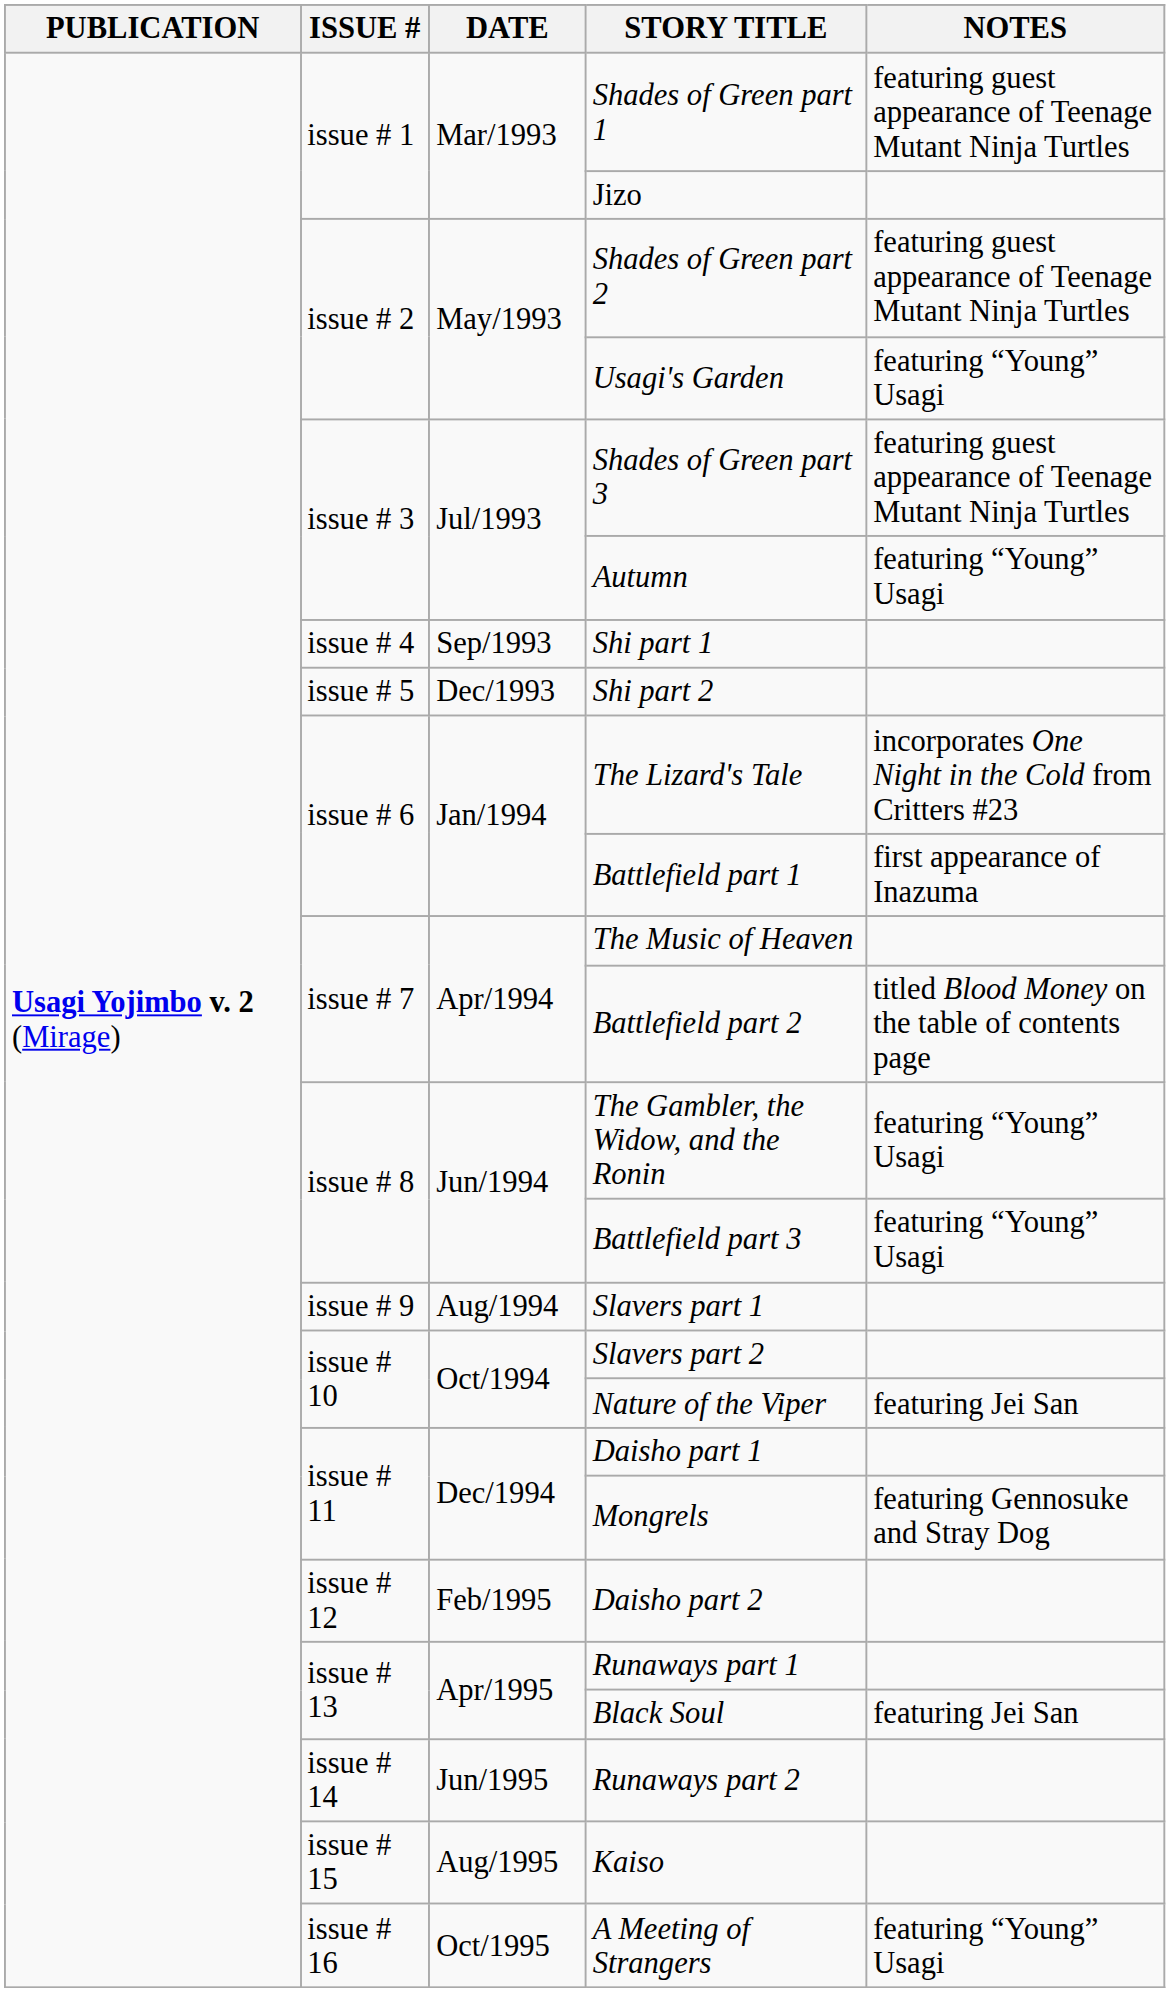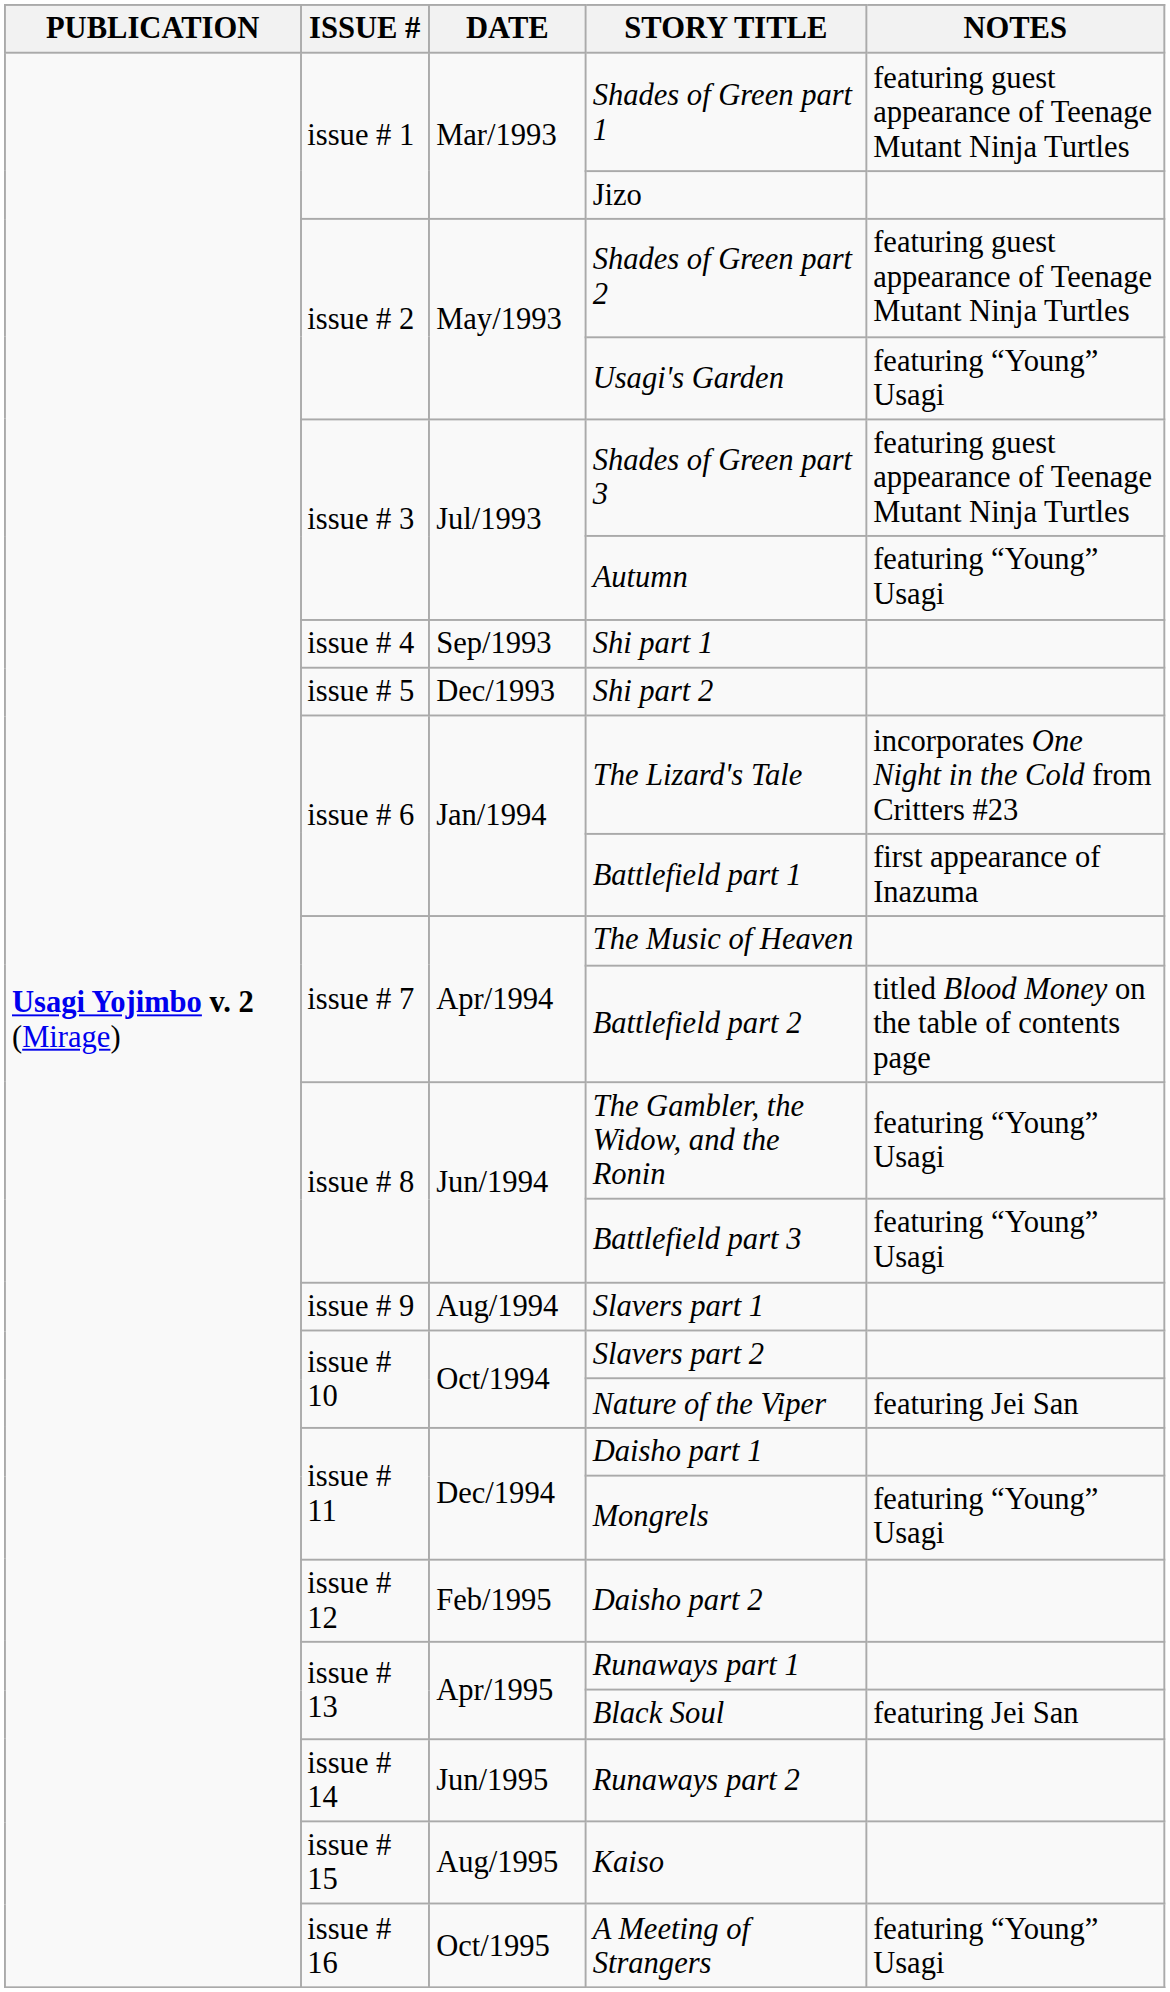Mongrels | NOTES: featuring Gennosuke and Stray Dog -> featuring “Young” Usagi
